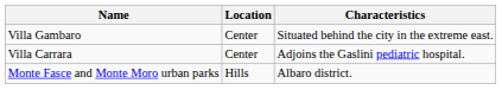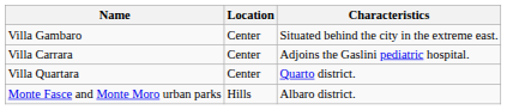+ row: Villa Quartara | Center | Quarto district.
